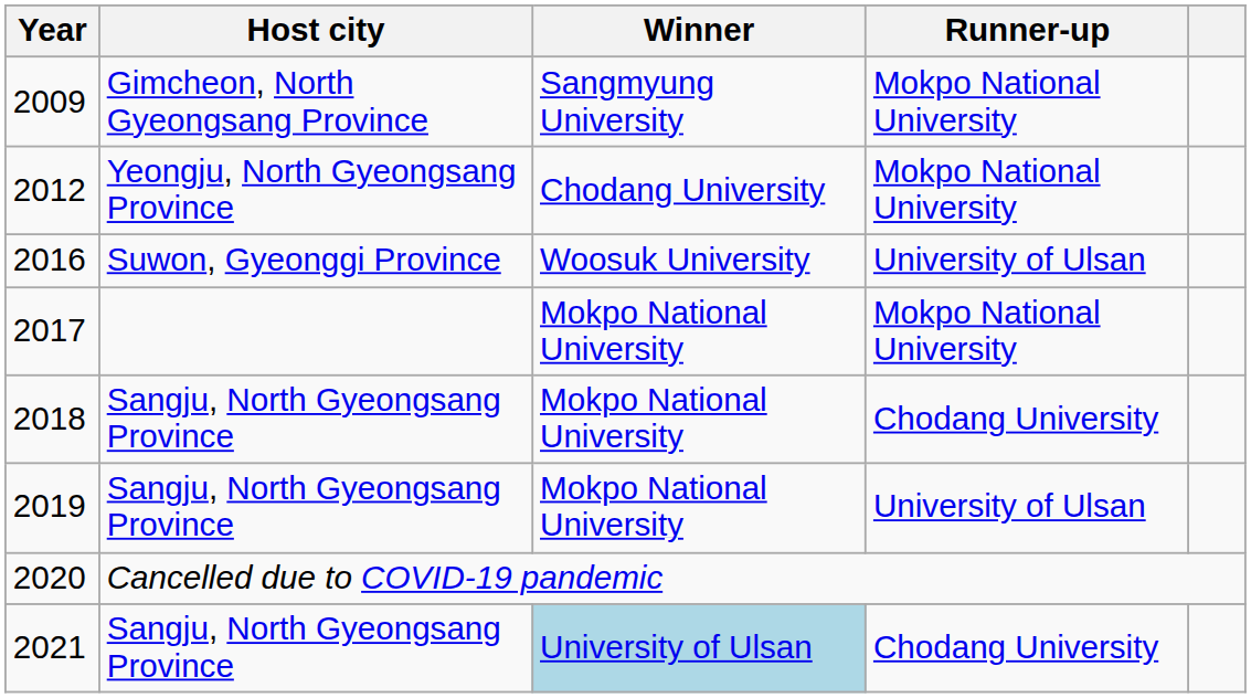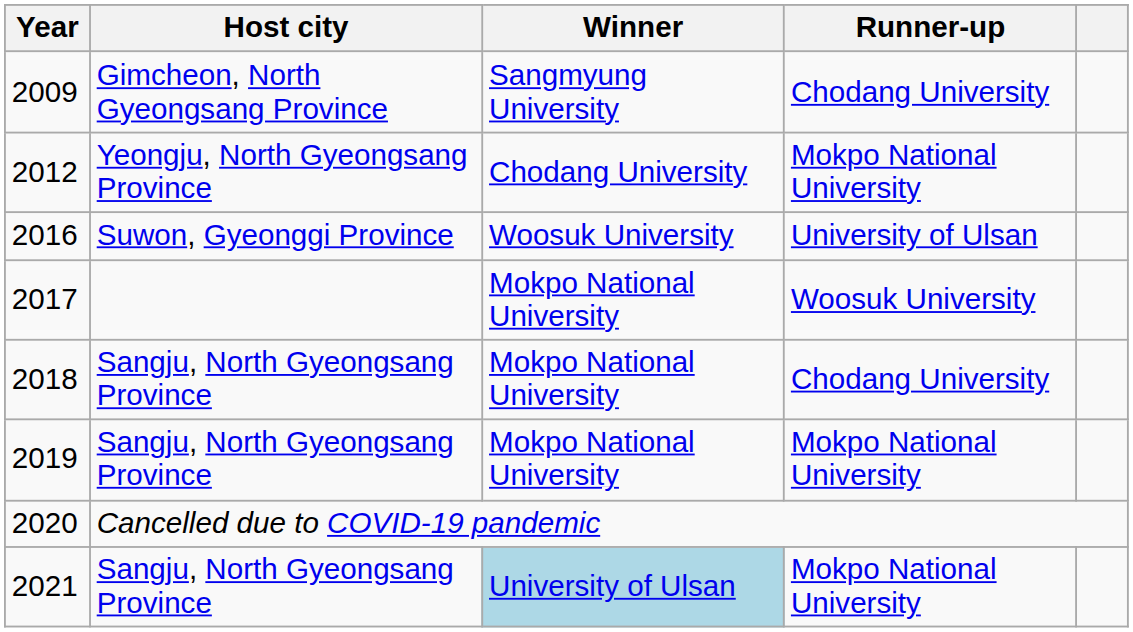2009 | Runner-up: Mokpo National University -> Chodang University
2017 | Runner-up: Mokpo National University -> Woosuk University
2019 | Runner-up: University of Ulsan -> Mokpo National University
2021 | Runner-up: Chodang University -> Mokpo National University
